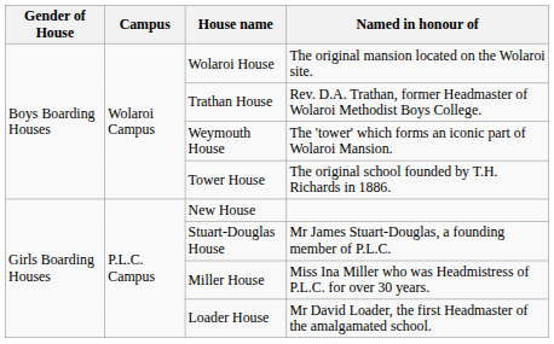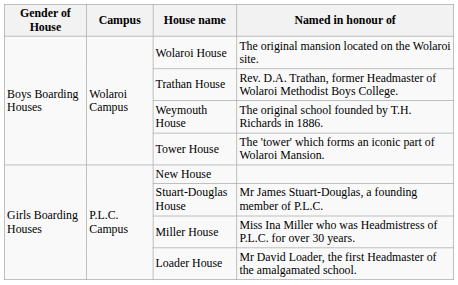Weymouth House | Named in honour of: The 'tower' which forms an iconic part of Wolaroi Mansion. -> The original school founded by T.H. Richards in 1886.
Tower House | Named in honour of: The original school founded by T.H. Richards in 1886. -> The 'tower' which forms an iconic part of Wolaroi Mansion.
